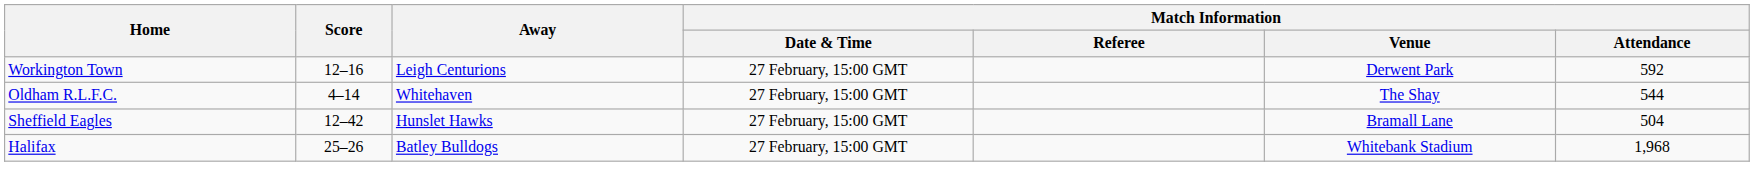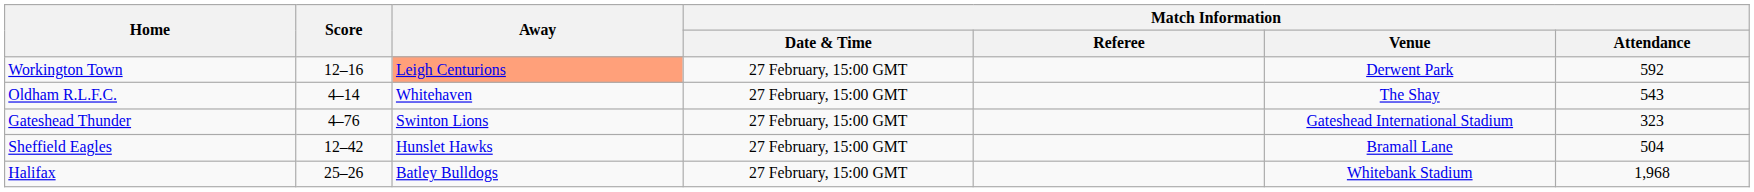Workington Town | Away: no background -> lightsalmon background
Oldham R.L.F.C. | Match Information / Attendance: 544 -> 543
+ row: Gateshead Thunder | 4–76 | Swinton Lions | 27 February, 15:00 GMT | Gateshead International Stadium | 323
